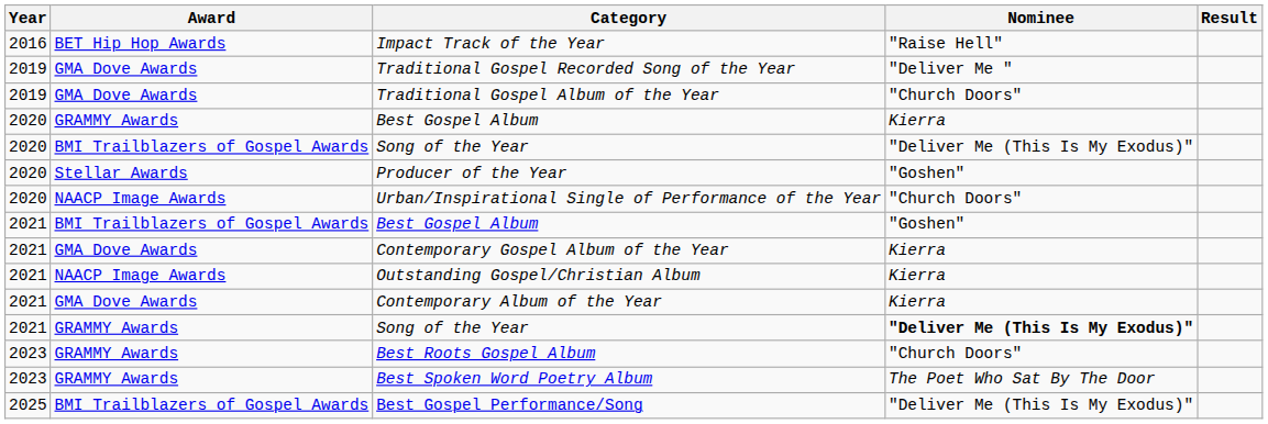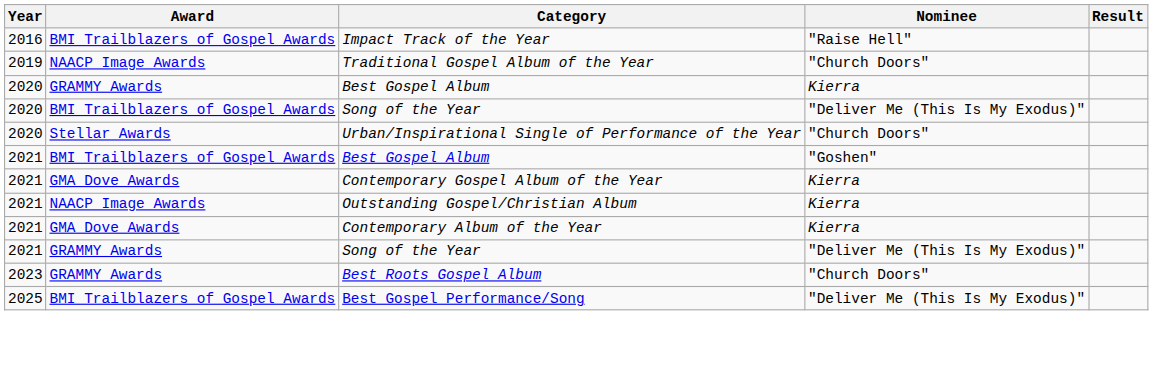Impact Track of the Year | Award: BET Hip Hop Awards -> BMI Trailblazers of Gospel Awards
- row: 2019 | GMA Dove Awards | Traditional Gospel Recorded Song of the Year | "Deliver Me "
Traditional Gospel Album of the Year | Award: GMA Dove Awards -> NAACP Image Awards
- row: 2020 | Stellar Awards | Producer of the Year | "Goshen"
Urban/Inspirational Single of Performance of the Year | Award: NAACP Image Awards -> Stellar Awards
2021 / Song of the Year | Nominee: bold -> normal
- row: 2023 | GRAMMY Awards | Best Spoken Word Poetry Album | The Poet Who Sat By The Door
